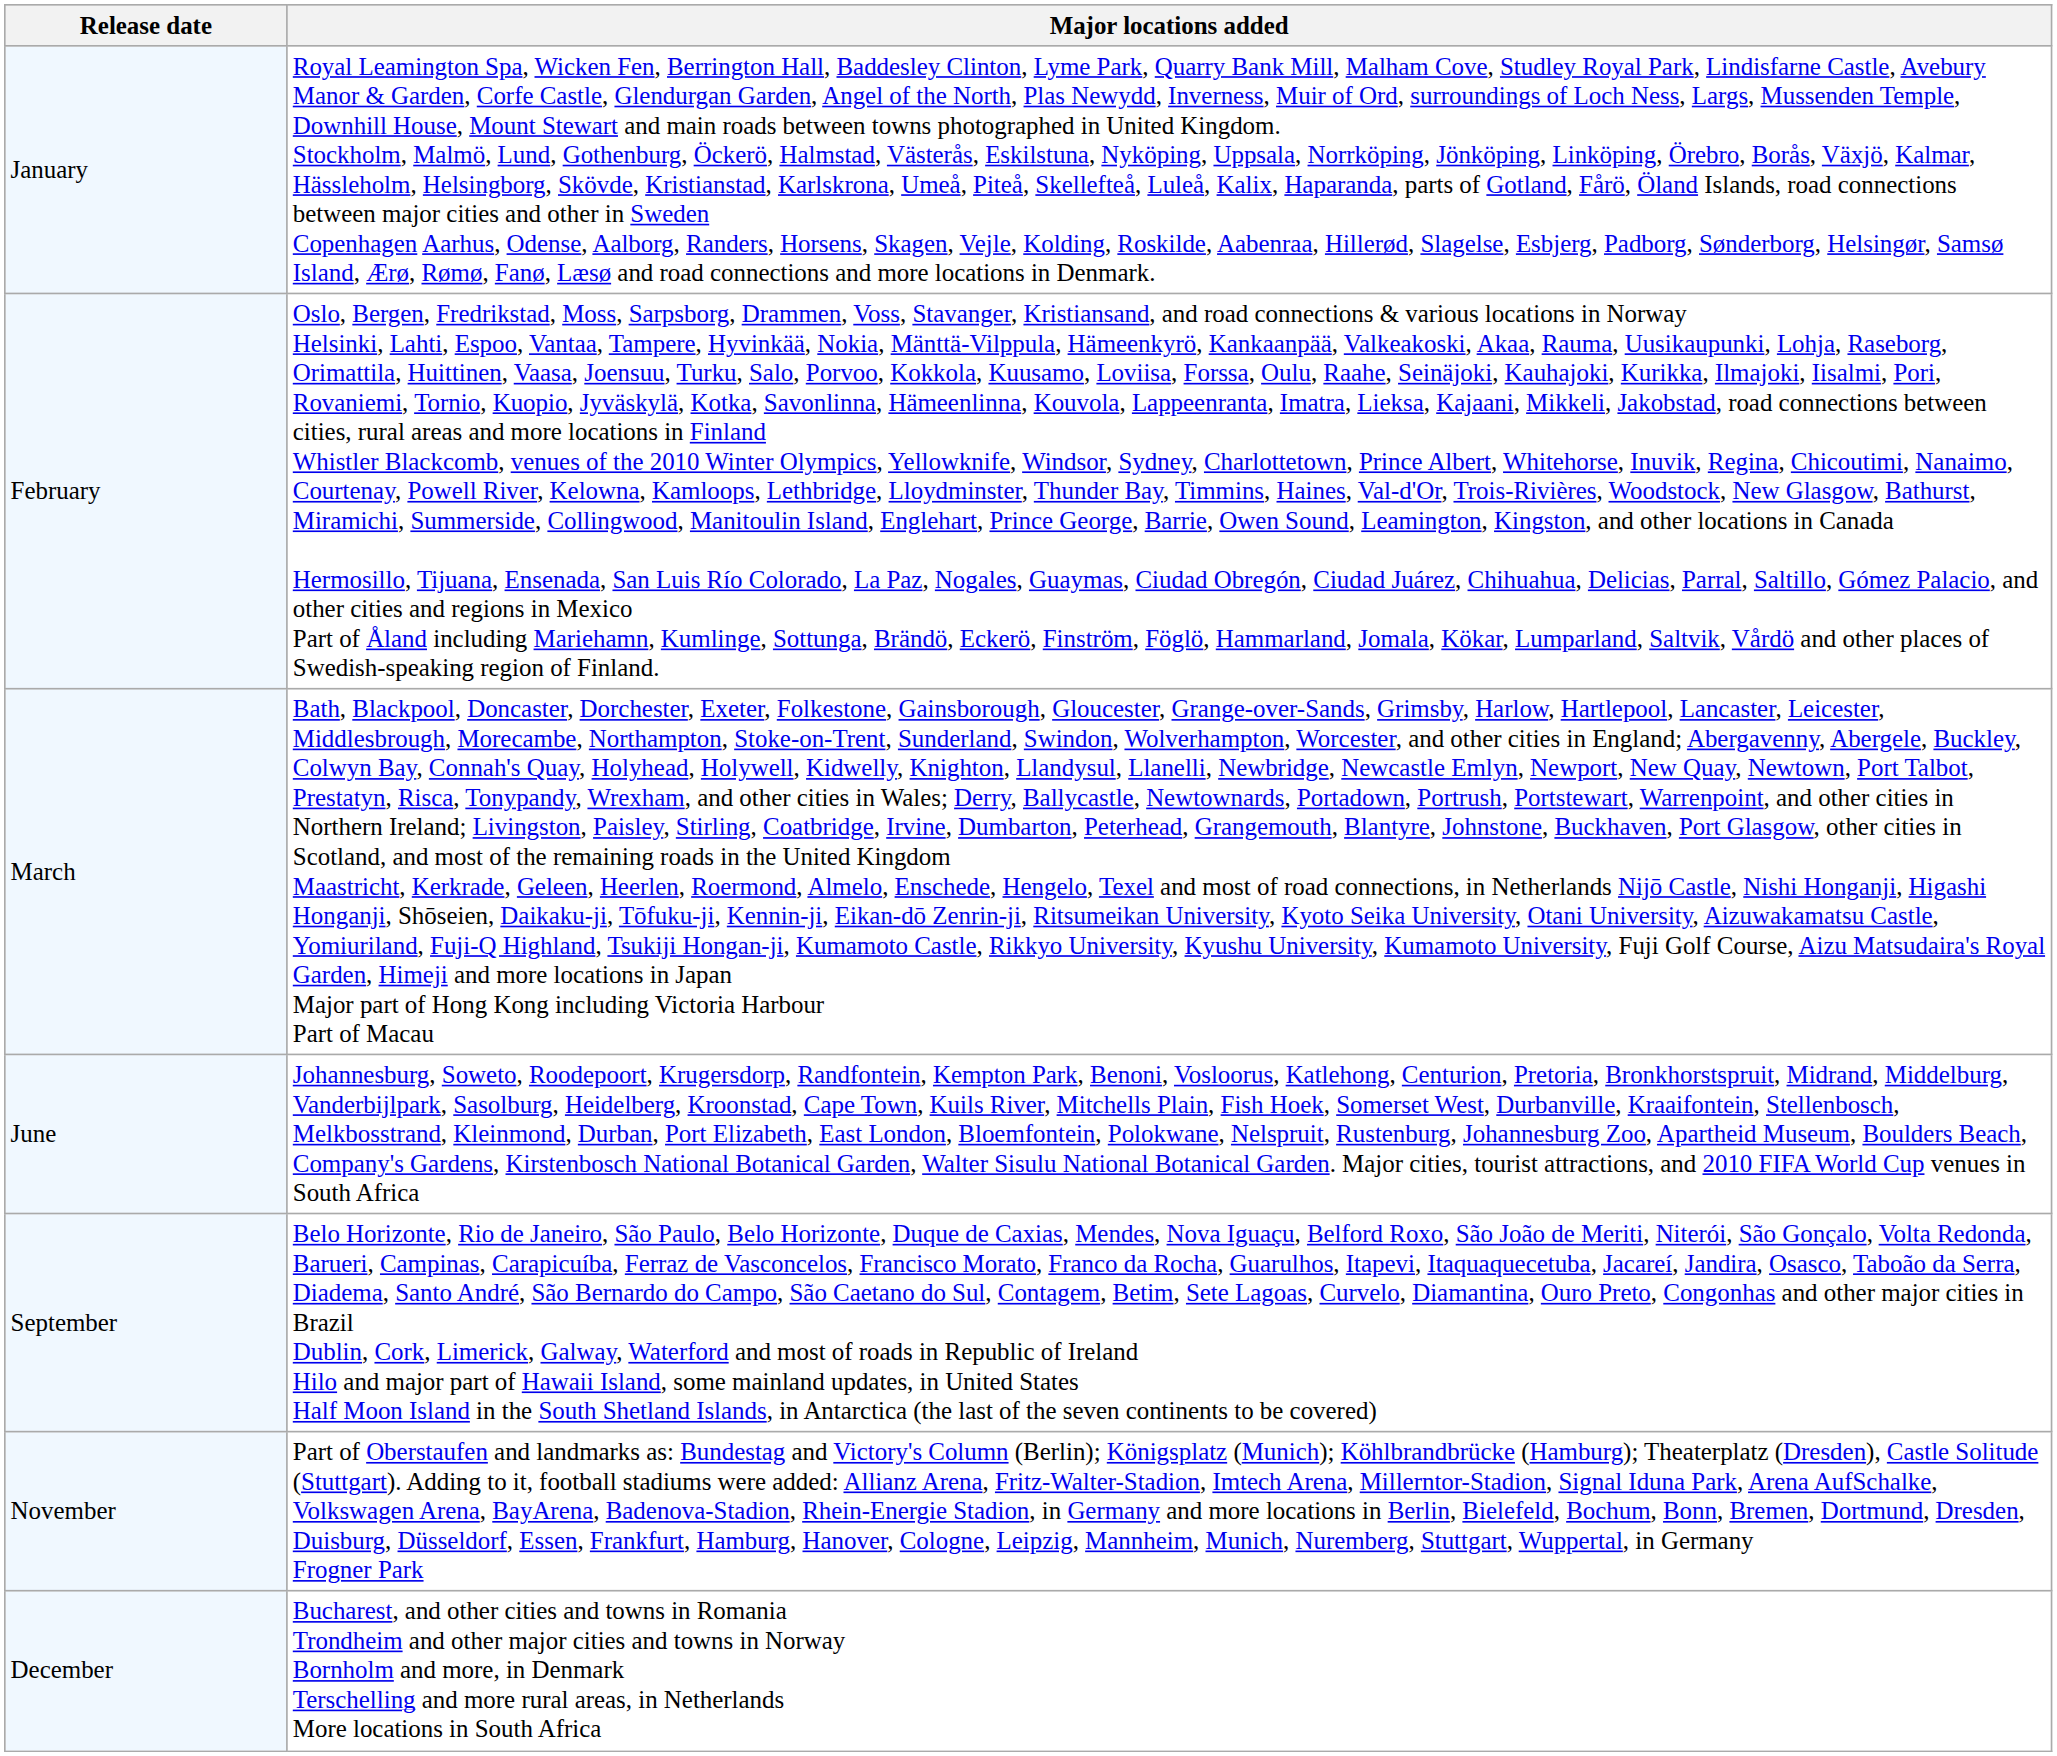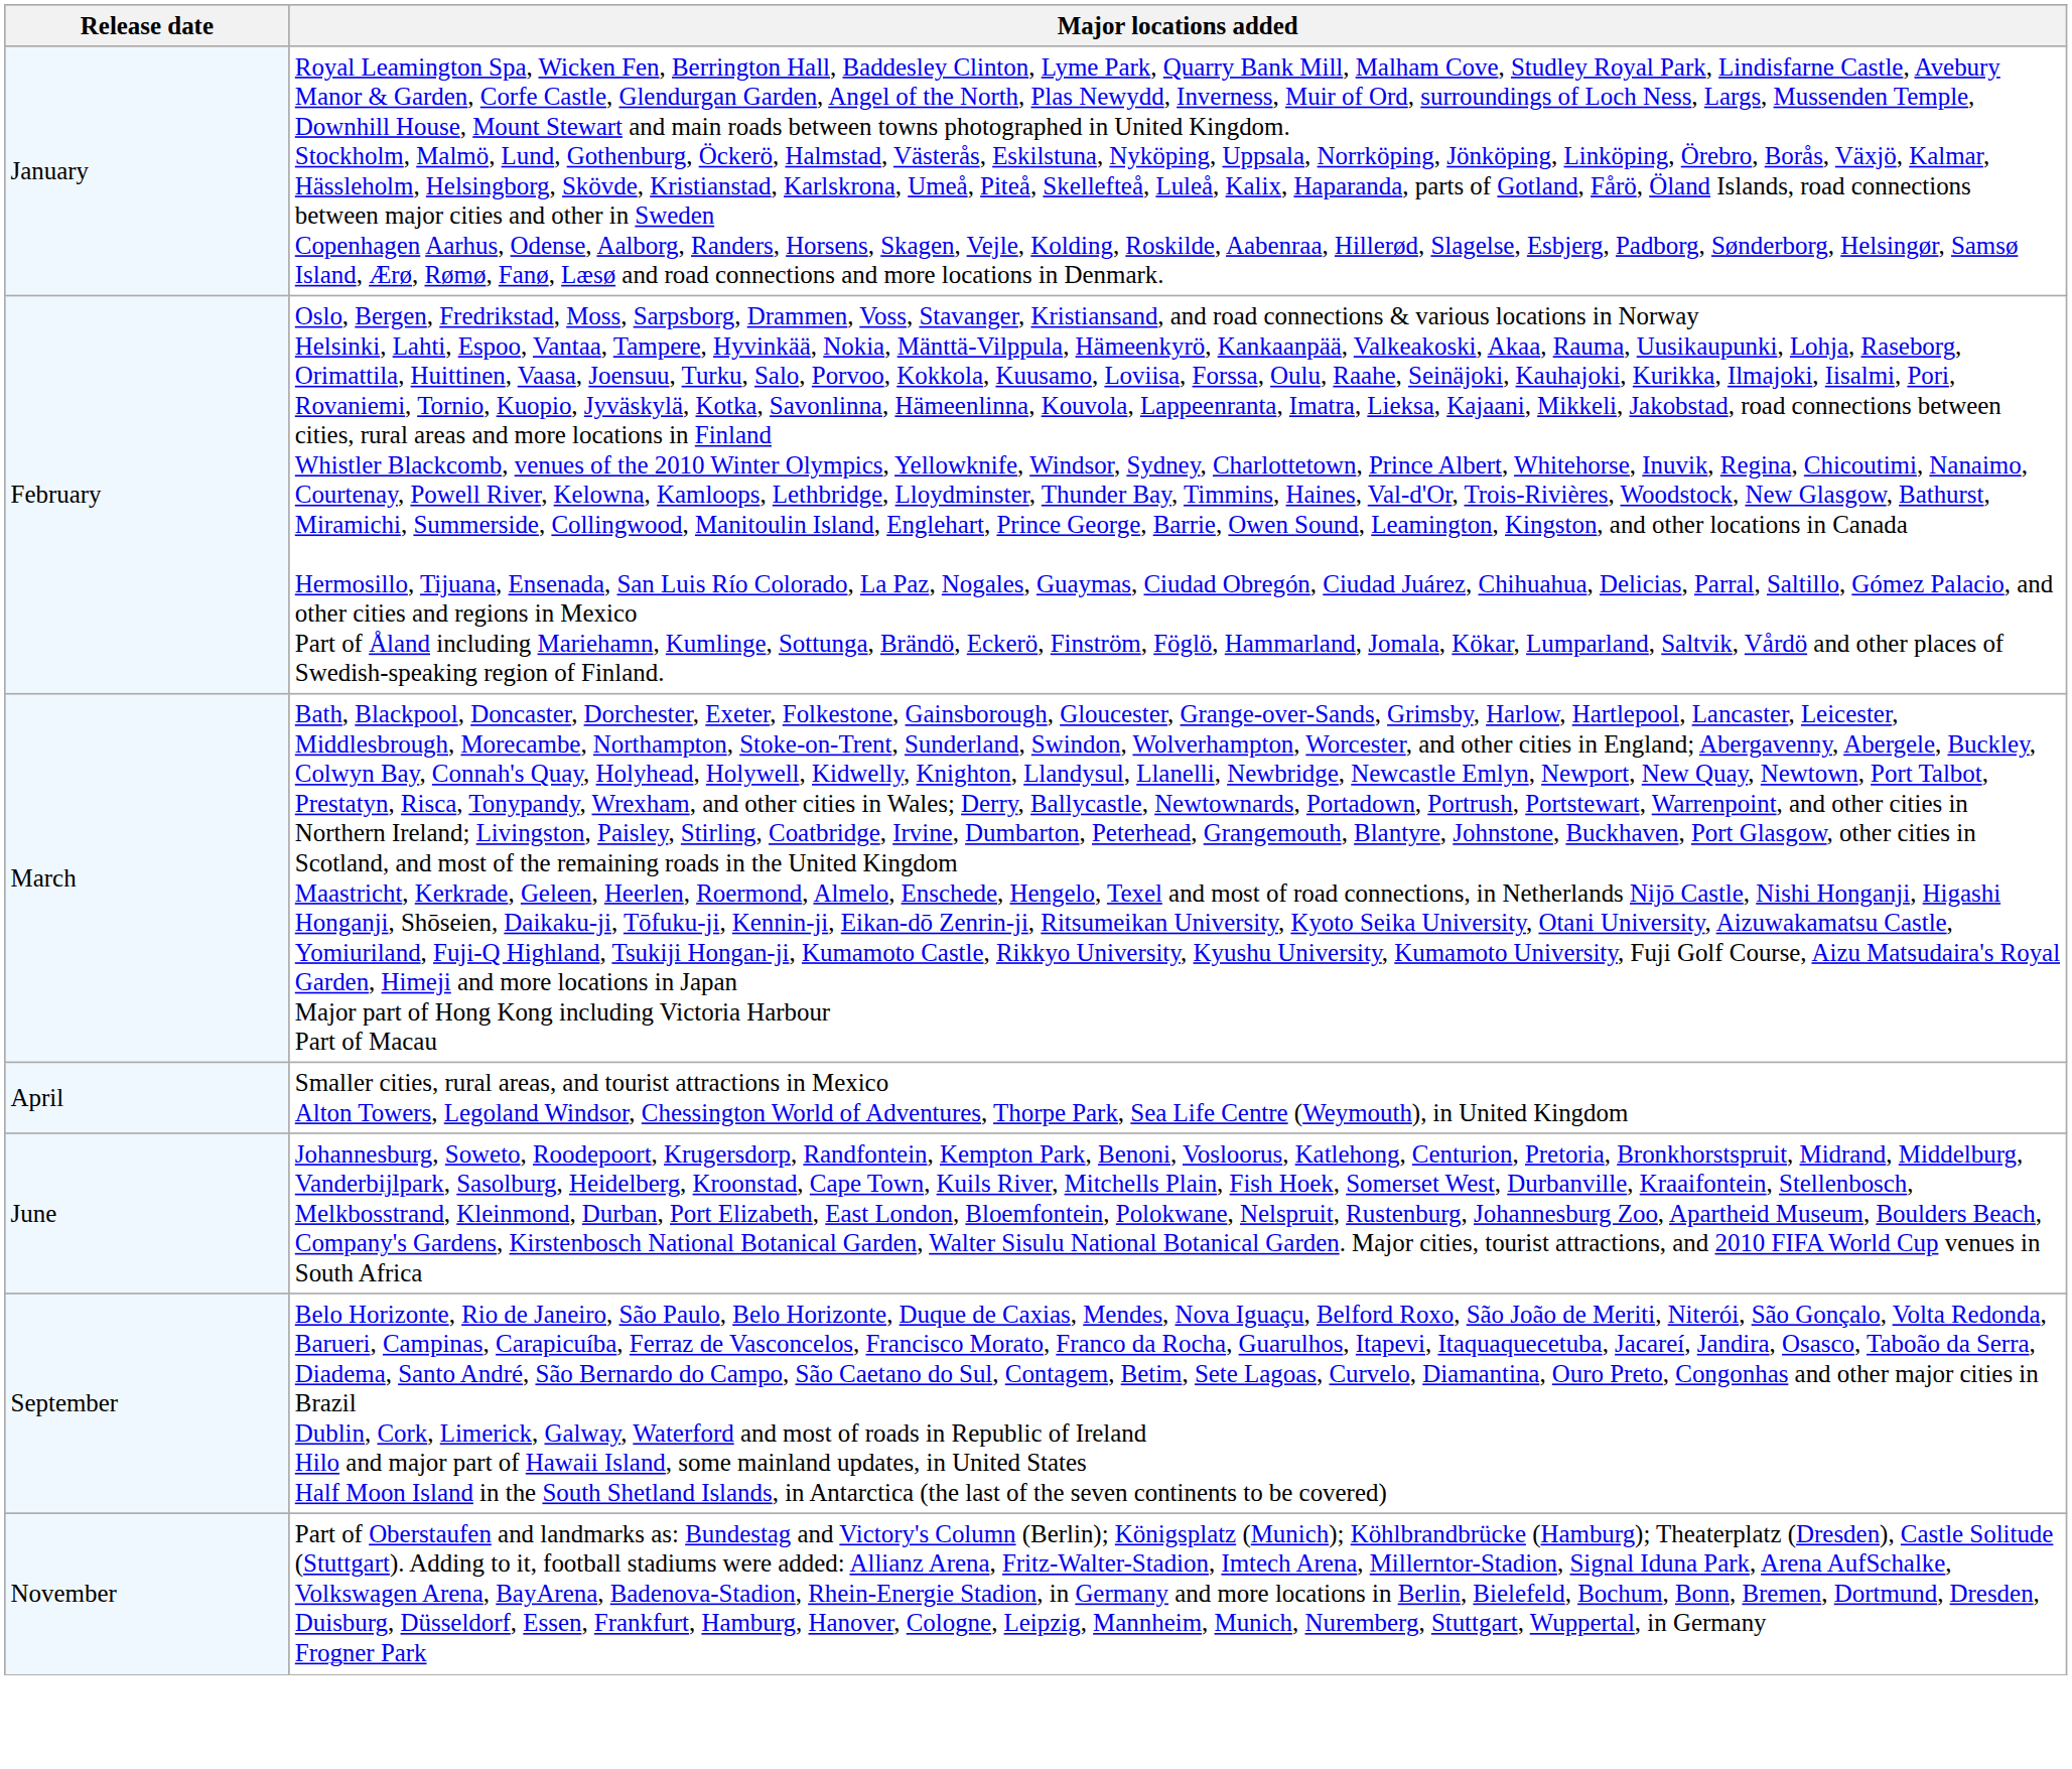+ row: April | Smaller cities, rural areas, and tourist attractions in Mexico Alton Towers, Legoland Windsor, Chessington World of Adventures, Thorpe Park, Sea Life Centre (Weymouth), in United Kingdom
- row: December | Bucharest, and other cities and towns in Romania Trondheim and other major cities and towns in Norway Bornholm and more, in Denmark Terschelling and more rural areas, in Netherlands More locations in South Africa
